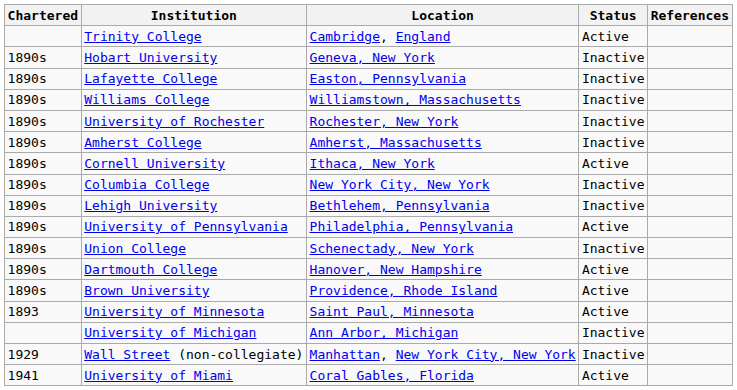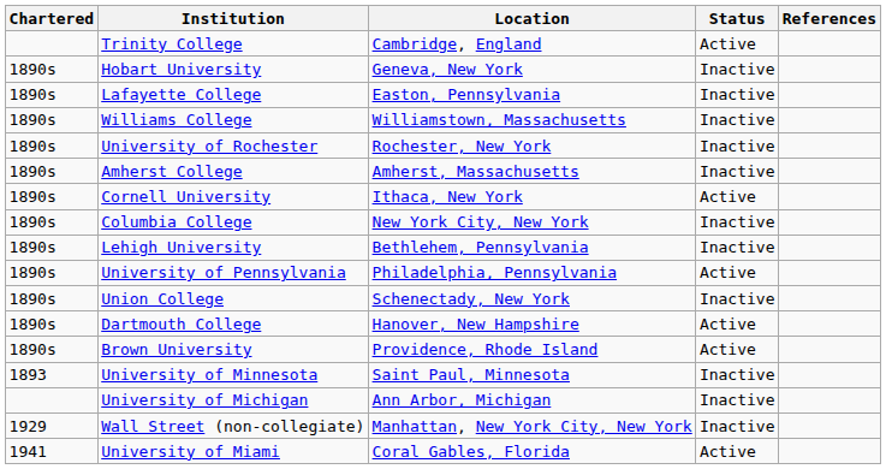University of Minnesota | Status: Active -> Inactive
